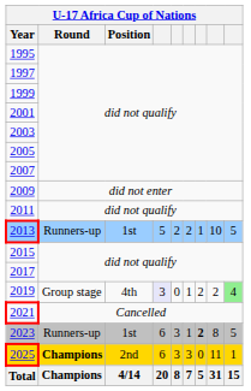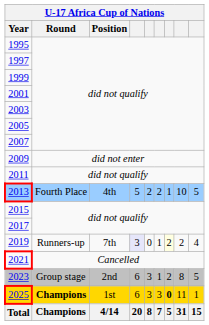2013 | Round: Runners-up -> Fourth Place
2013 | Position: 1st -> 4th
2019 | Round: Group stage -> Runners-up
2019 | Position: 4th -> 7th
2019 | column 7: no background -> lightyellow background
2019 | column 9: lightgreen background -> no background
2023 | Round: Runners-up -> Group stage
2023 | Position: 1st -> 2nd
2023 | column 7: bold -> normal
2025 | Position: 2nd -> 1st
2025 | column 7: normal -> bold
